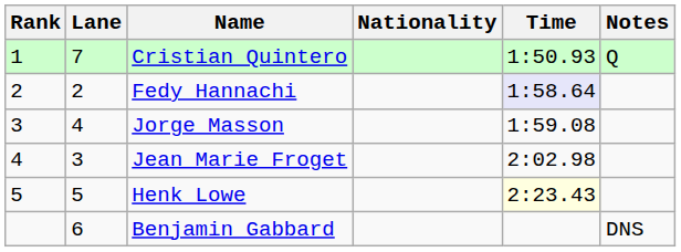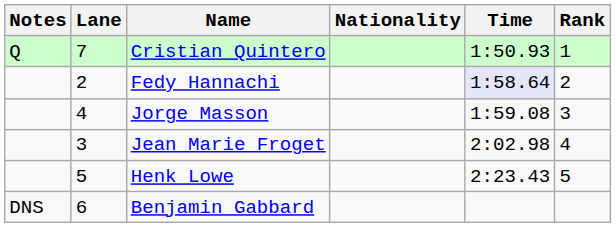columns swapped: Rank <-> Notes
Henk Lowe | Time: lightyellow background -> no background
